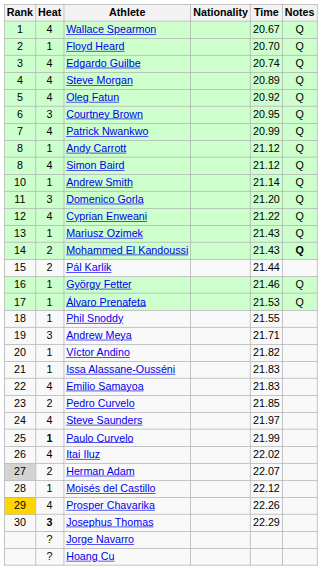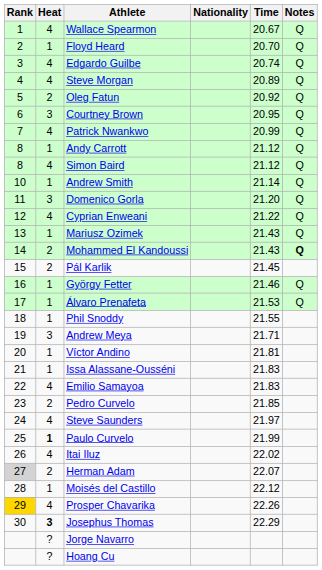Oleg Fatun | Heat: 4 -> 2
Pál Karlik | Time: 21.44 -> 21.45
Víctor Andino | Time: 21.82 -> 21.81
